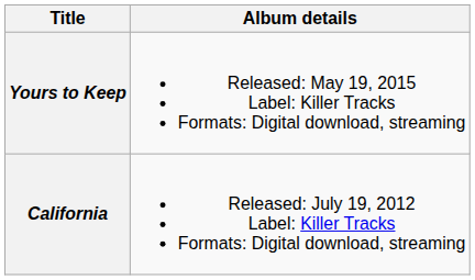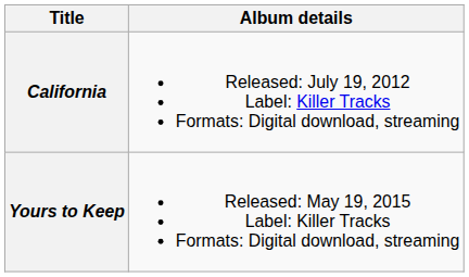rows swapped: California <-> Yours to Keep
